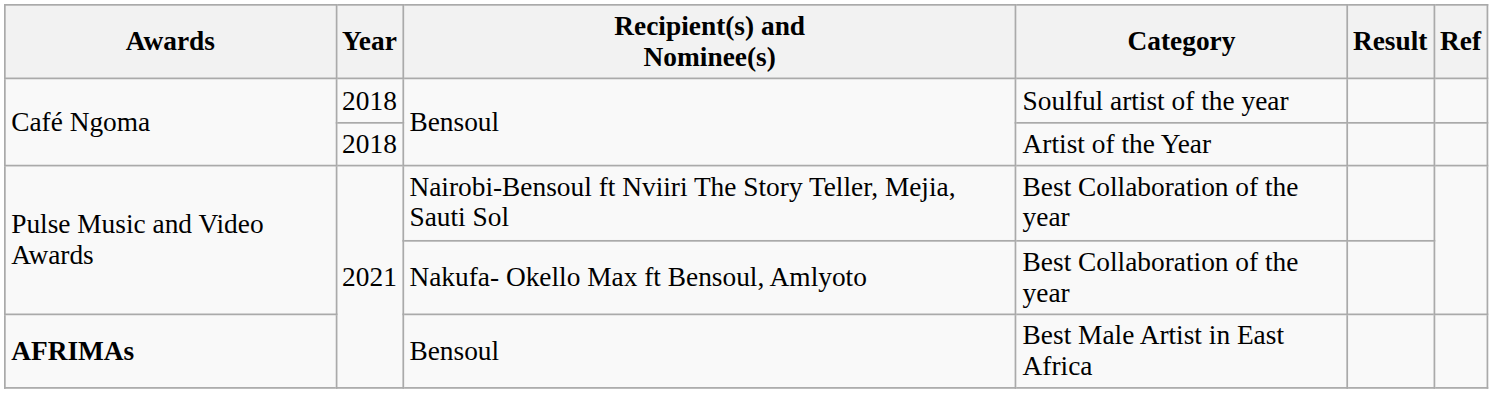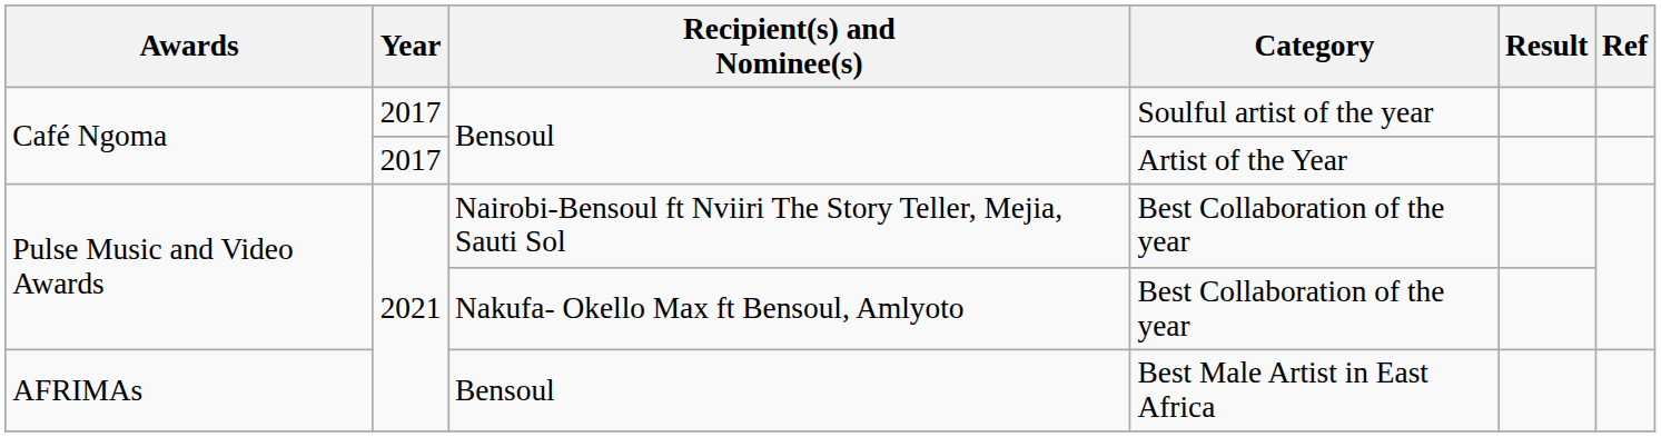Soulful artist of the year | Year: 2018 -> 2017
Artist of the Year | Year: 2018 -> 2017
Best Male Artist in East Africa | Awards: bold -> normal
